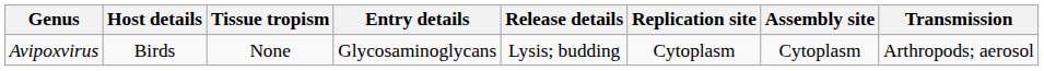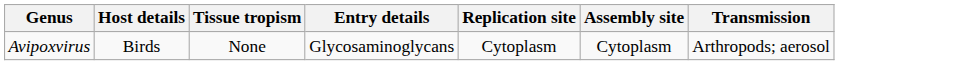- column: Release details | Lysis; budding
